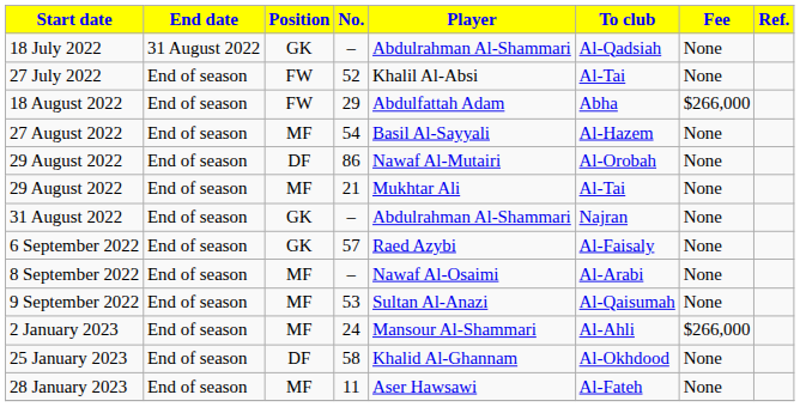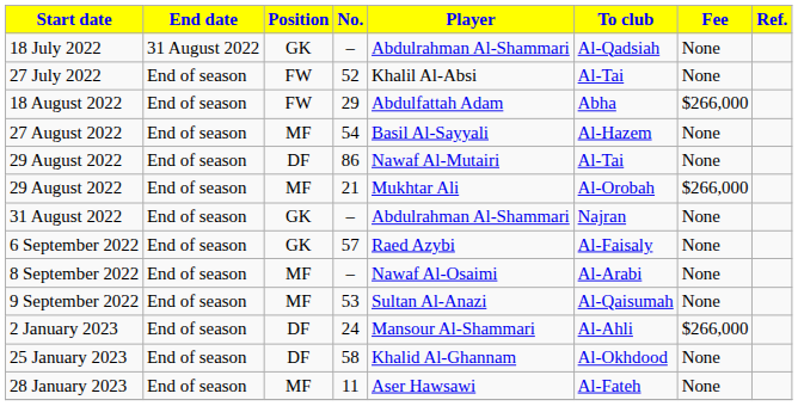29 August 2022 / 86 | To club: Al-Orobah -> Al-Tai
29 August 2022 / 21 | To club: Al-Tai -> Al-Orobah
29 August 2022 / 21 | Fee: None -> $266,000
2 January 2023 | Position: MF -> DF
